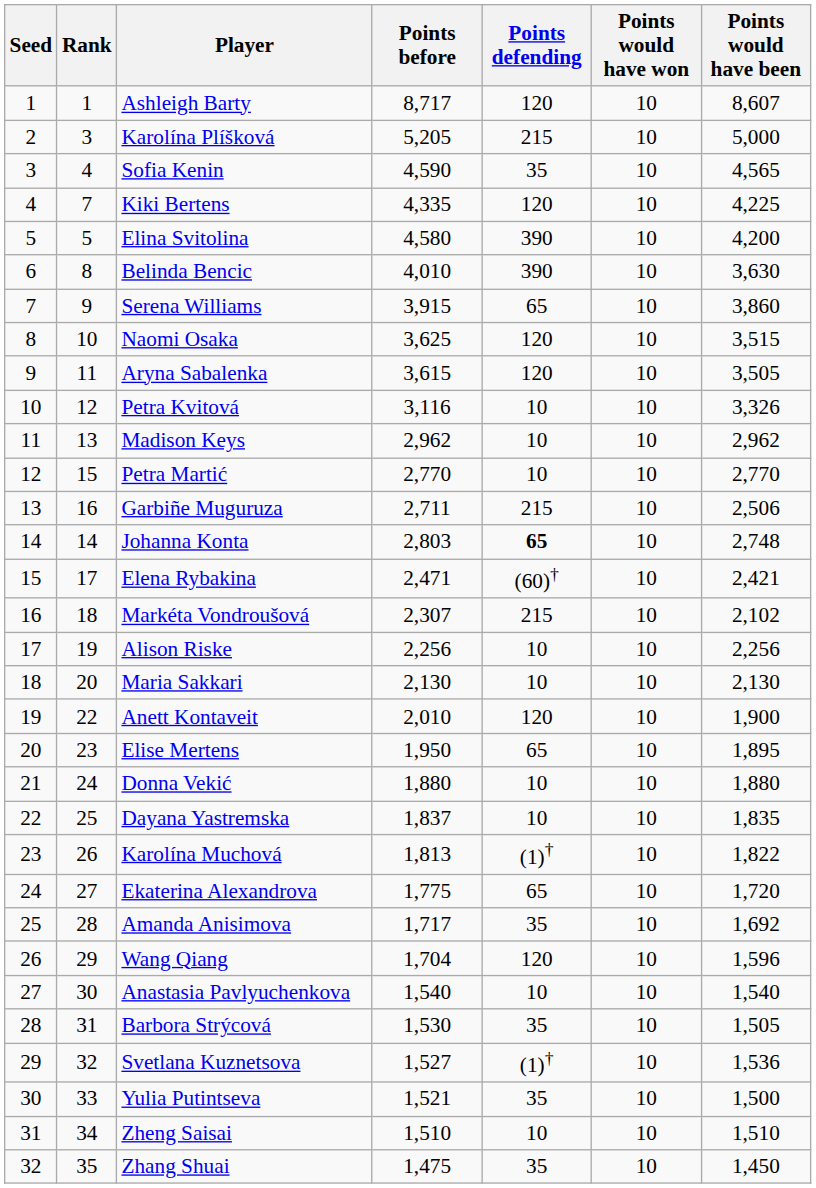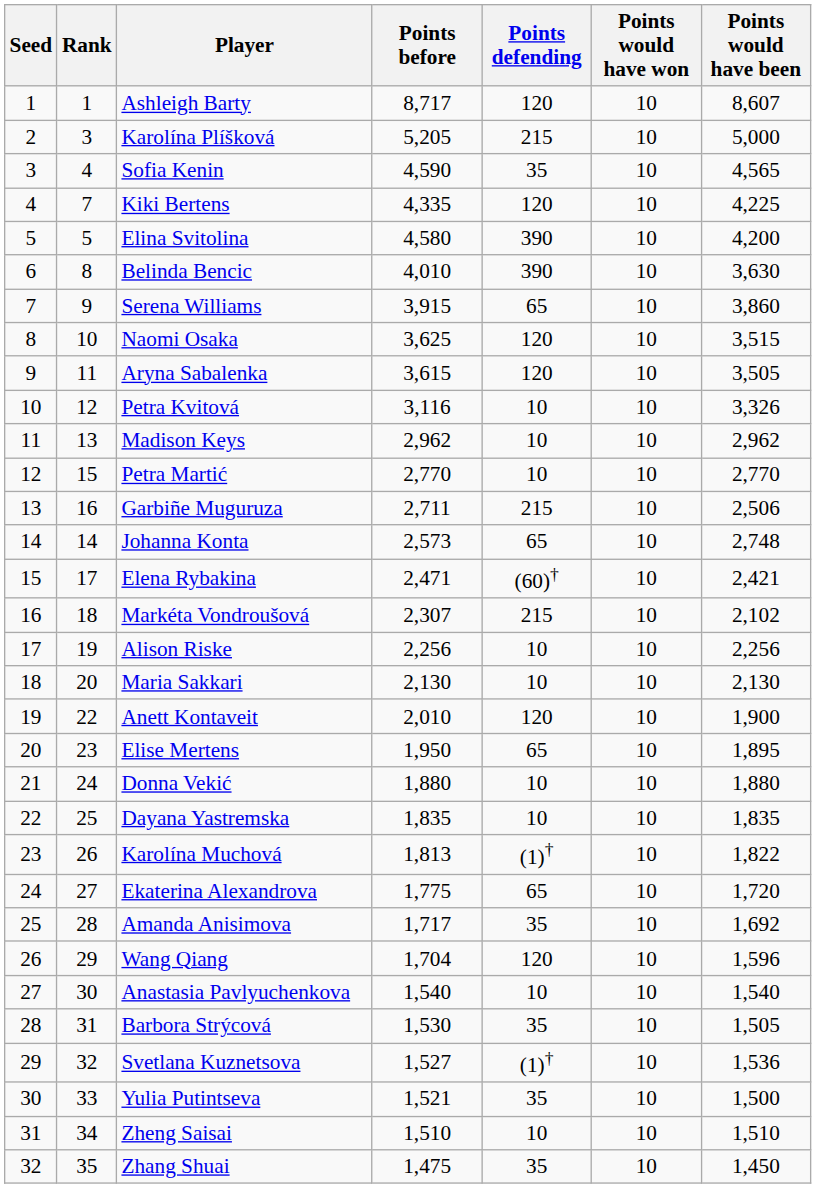Johanna Konta | Points before: 2,803 -> 2,573
Johanna Konta | Points defending: bold -> normal
Dayana Yastremska | Points before: 1,837 -> 1,835
